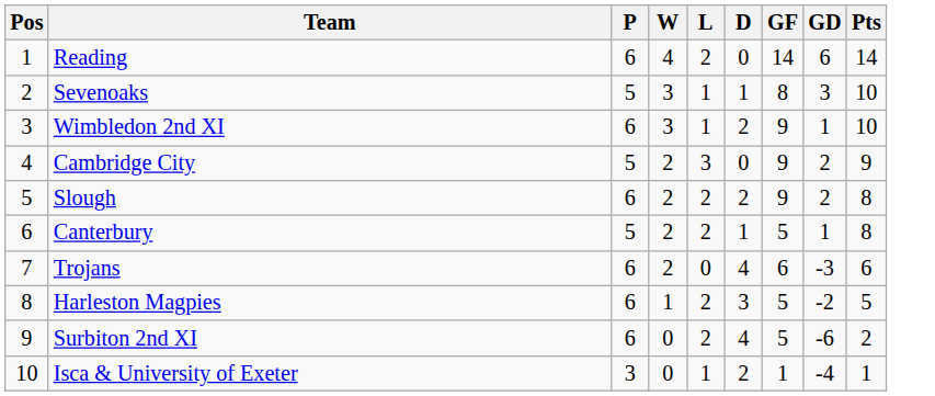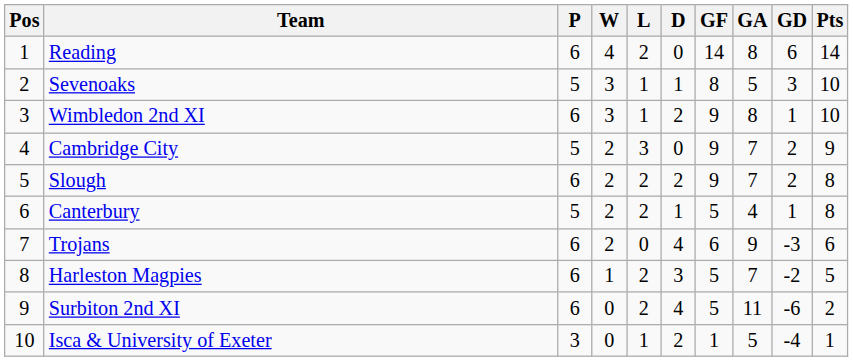+ column: GA | 8 | 5 | 8 | 7 | 7 | 4 | 9 | 7 | 11 | 5
